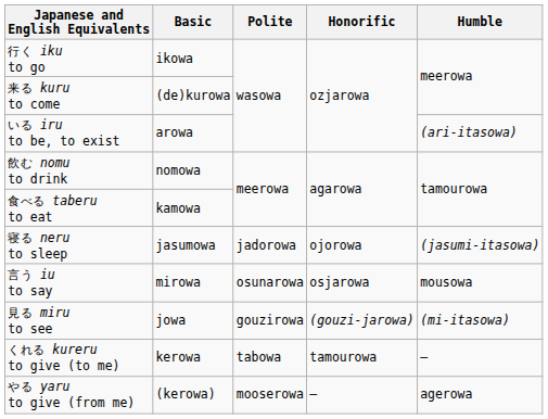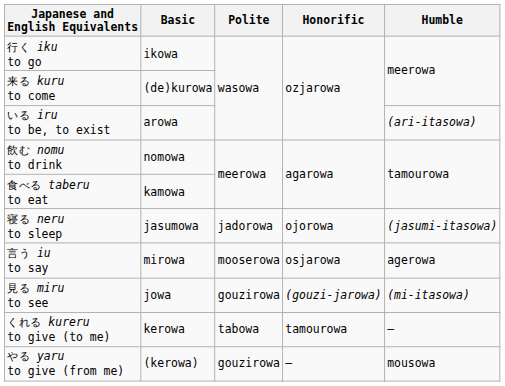言う iu to say | Polite: osunarowa -> mooserowa
言う iu to say | Humble: mousowa -> agerowa
やる yaru to give (from me) | Polite: mooserowa -> gouzirowa
やる yaru to give (from me) | Humble: agerowa -> mousowa
